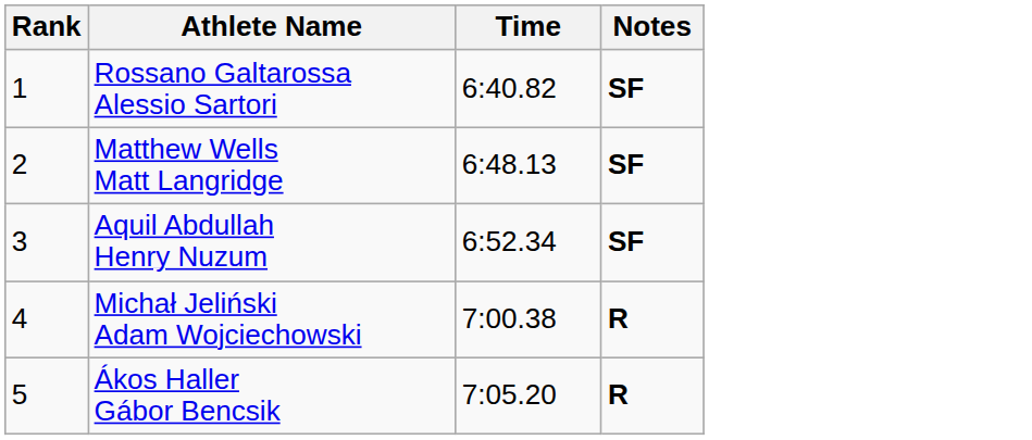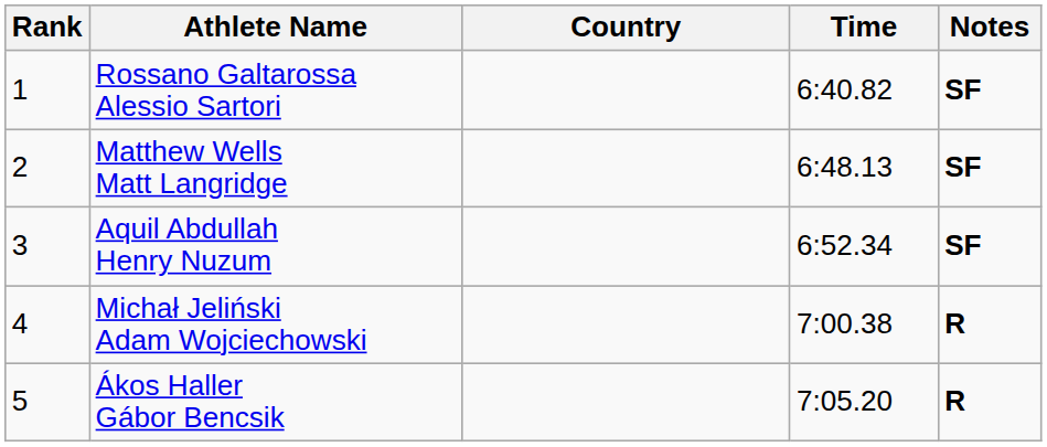+ column: Country
